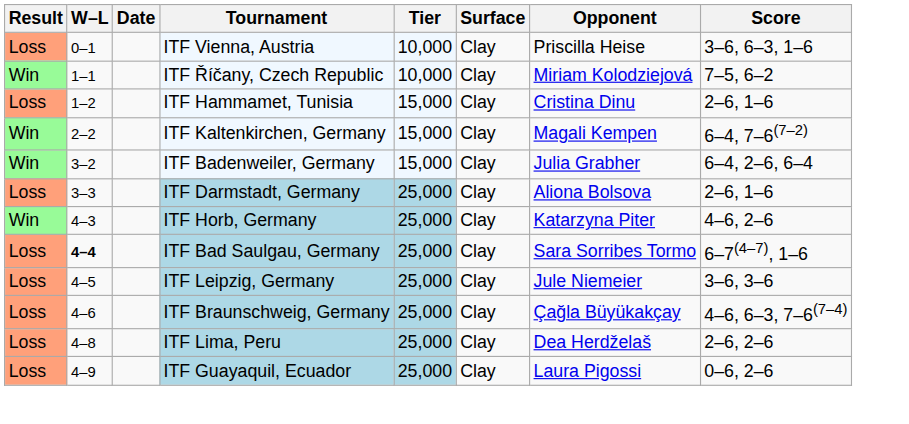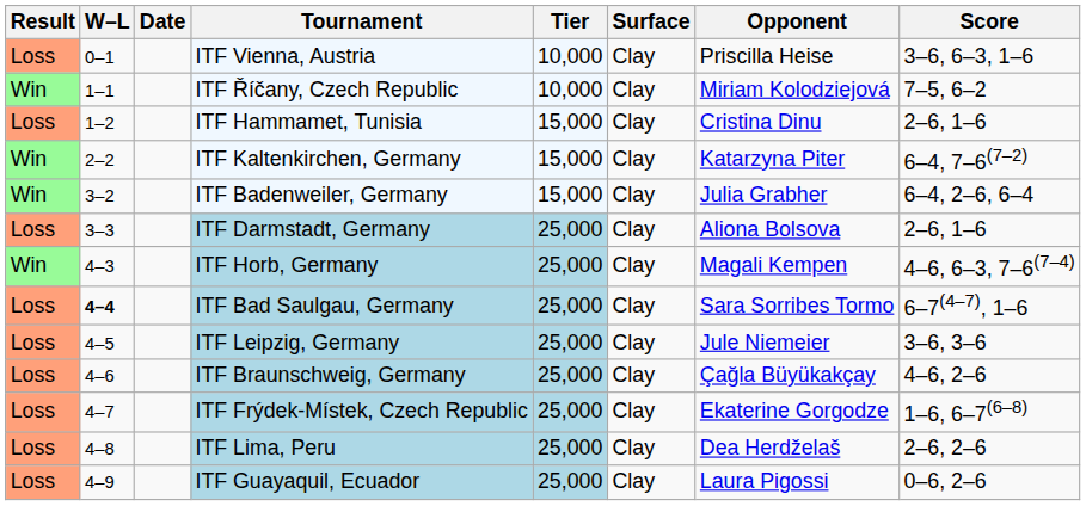ITF Kaltenkirchen, Germany | Opponent: Magali Kempen -> Katarzyna Piter
ITF Horb, Germany | Opponent: Katarzyna Piter -> Magali Kempen
ITF Horb, Germany | Score: 4–6, 2–6 -> 4–6, 6–3, 7–6(7–4)
ITF Braunschweig, Germany | Score: 4–6, 6–3, 7–6(7–4) -> 4–6, 2–6
+ row: Loss | 4–7 | ITF Frýdek-Místek, Czech Republic | 25,000 | Clay | Ekaterine Gorgodze | 1–6, 6–7(6–8)
